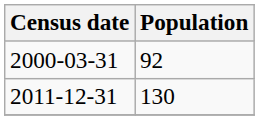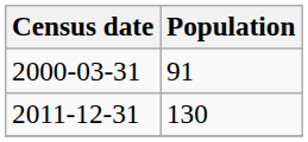2000-03-31 | Population: 92 -> 91
